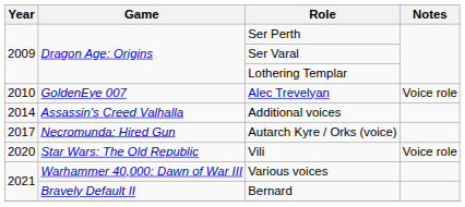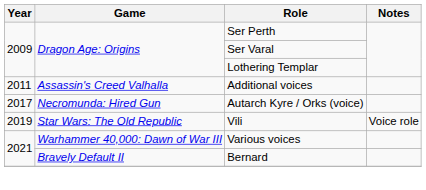- row: 2010 | GoldenEye 007 | Alec Trevelyan | Voice role
Additional voices | Year: 2014 -> 2011
Vili | Year: 2020 -> 2019
